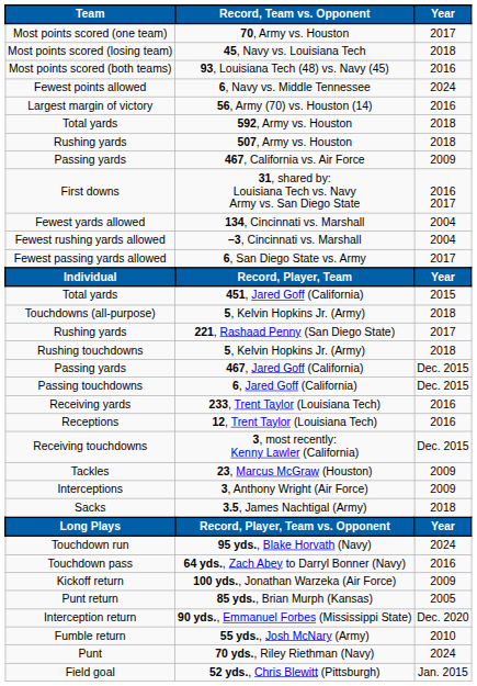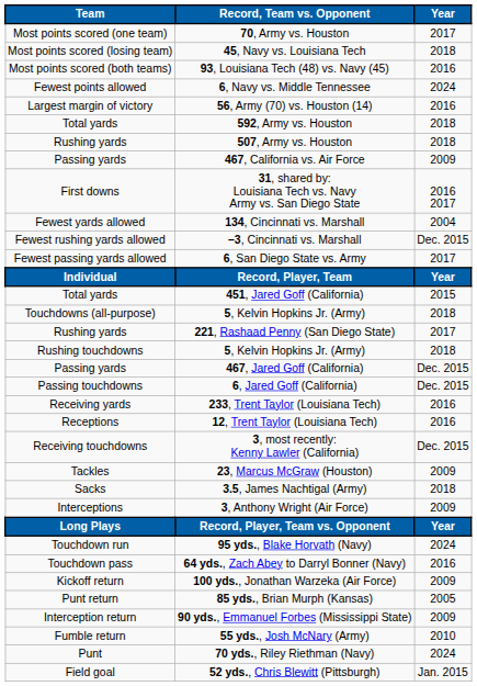–3, Cincinnati vs. Marshall | Year: 2004 -> Dec. 2015
rows swapped: 3.5, James Nachtigal (Army) <-> 3, Anthony Wright (Air Force)
90 yds., Emmanuel Forbes (Mississippi State) | Year: Dec. 2020 -> 2009
